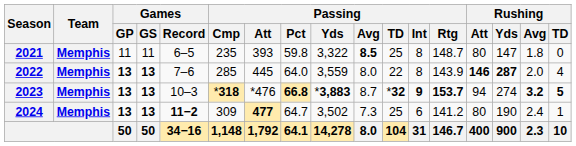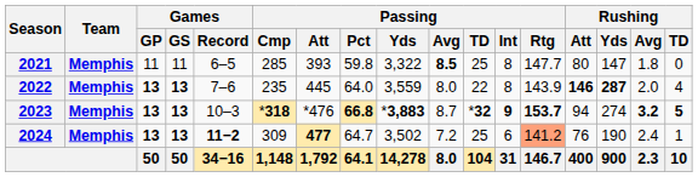2021 | Passing / Cmp: 235 -> 285
2021 | Passing / Rtg: 148.7 -> 147.7
2022 | Passing / Cmp: 285 -> 235
2024 | Passing / Avg: 7.3 -> 7.2
2024 | Passing / Rtg: no background -> lightsalmon background
2024 | Rushing / Att: 80 -> 76
